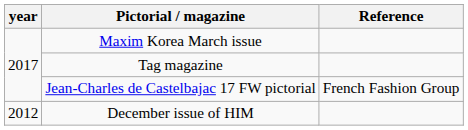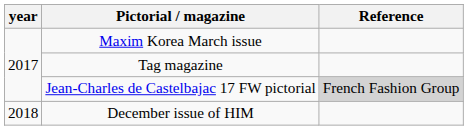Jean-Charles de Castelbajac 17 FW pictorial | Reference: no background -> lightgrey background
December issue of HIM | year: 2012 -> 2018
